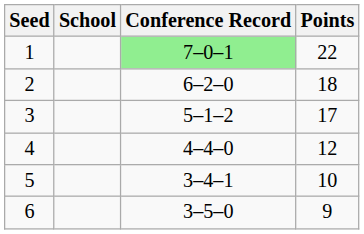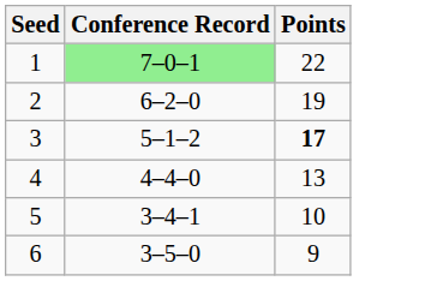- column: School
2 | Points: 18 -> 19
3 | Points: normal -> bold
4 | Points: 12 -> 13
